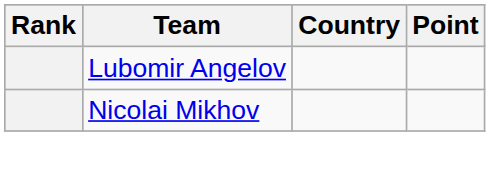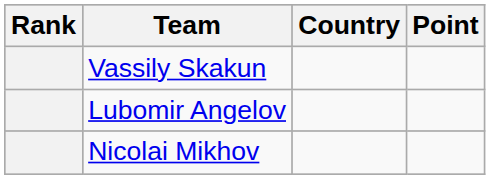+ row: Vassily Skakun
